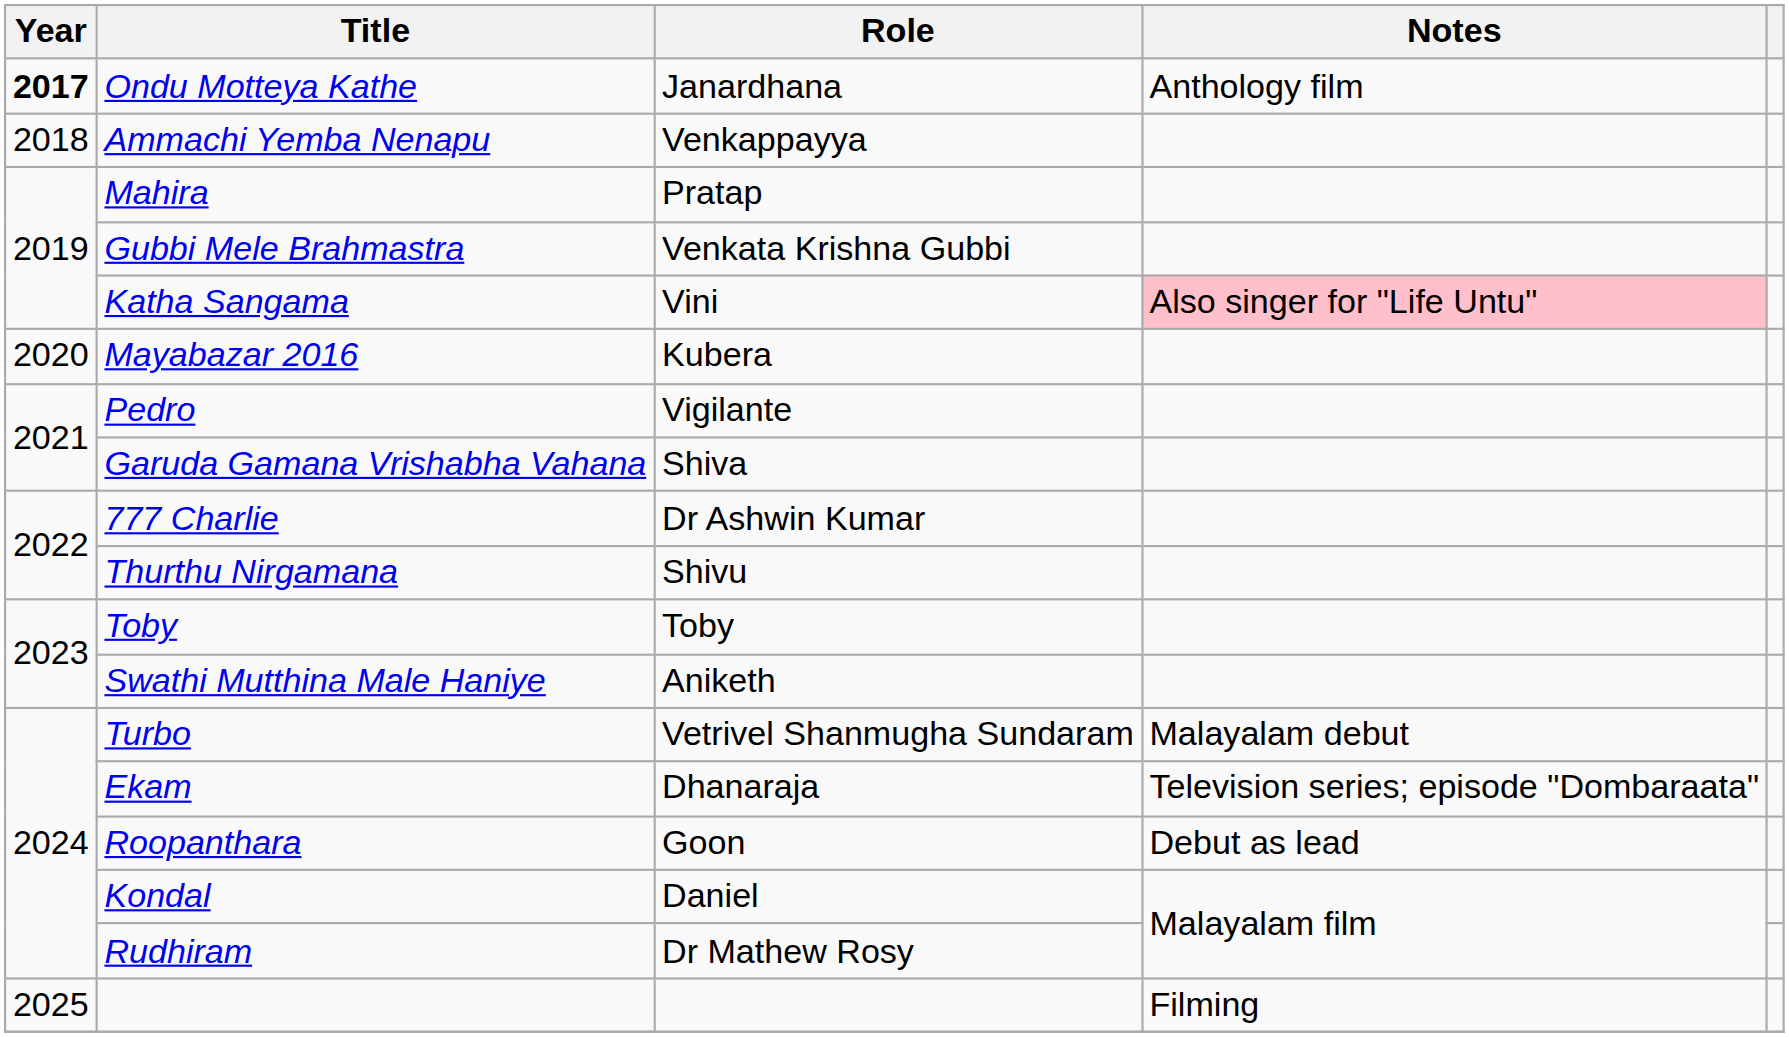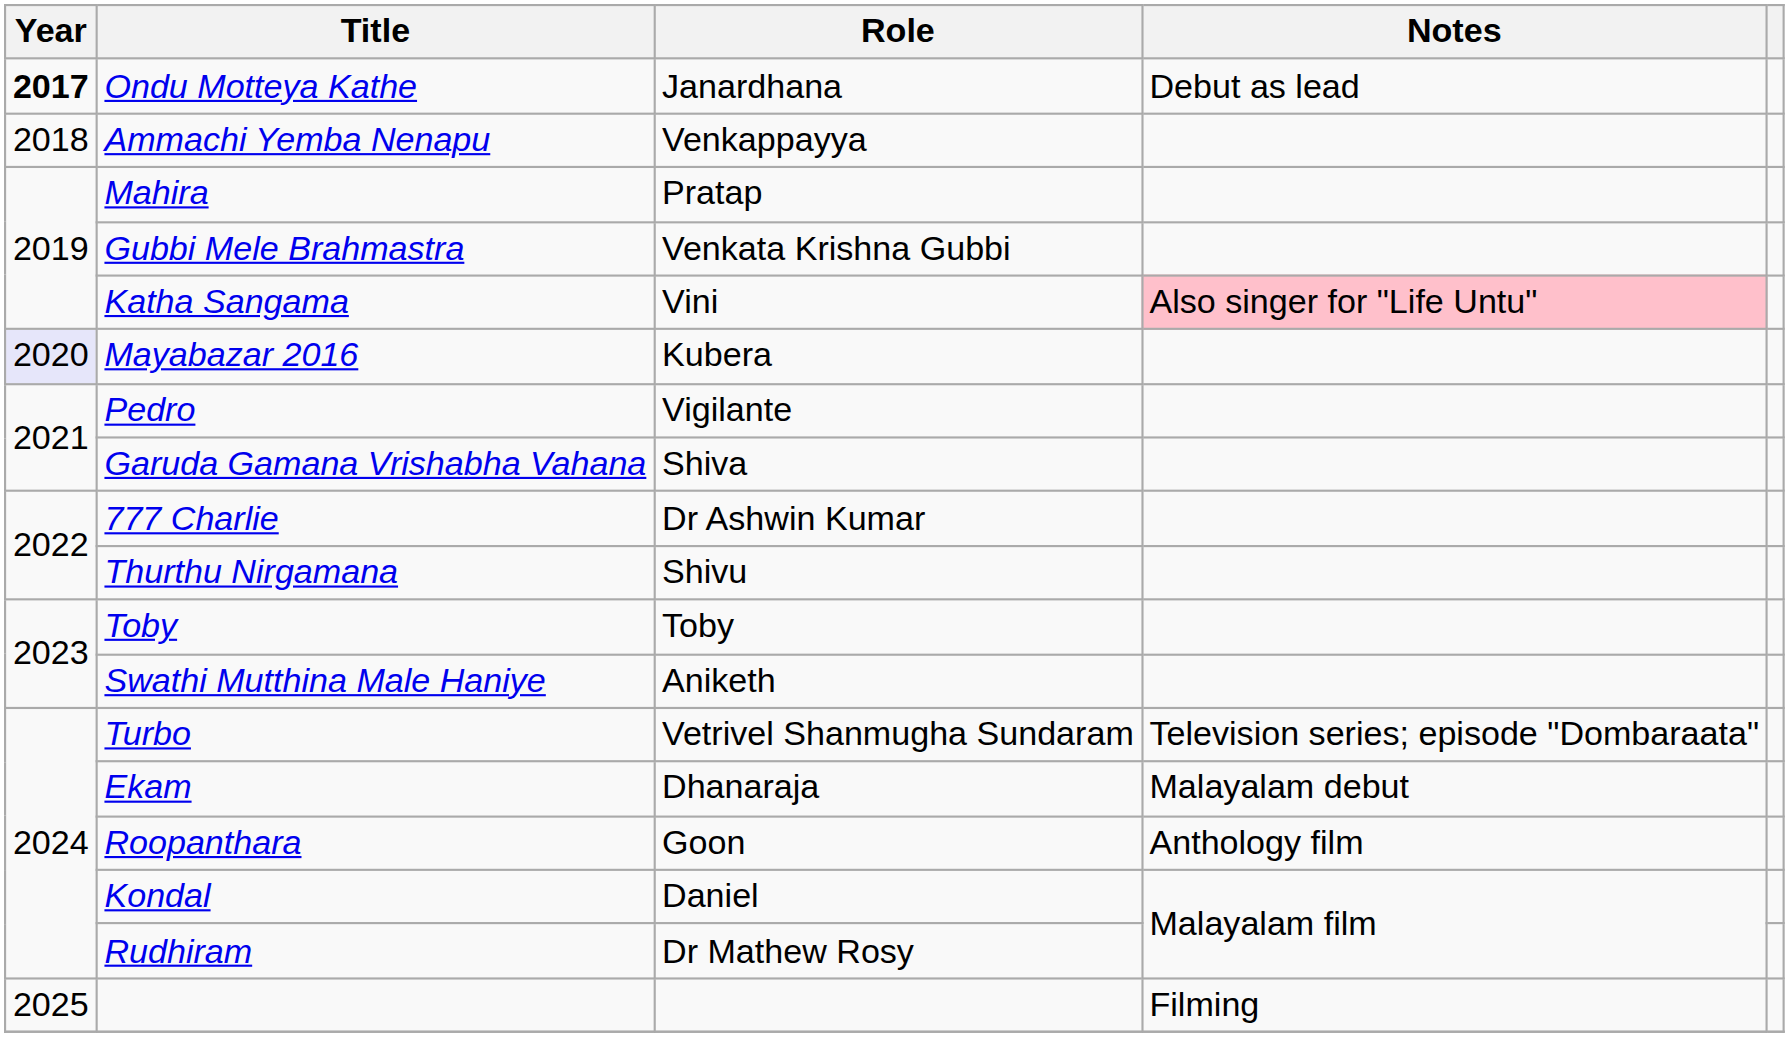Ondu Motteya Kathe | Notes: Anthology film -> Debut as lead
Mayabazar 2016 | Year: no background -> lavender background
Turbo | Notes: Malayalam debut -> Television series; episode "Dombaraata"
Ekam | Notes: Television series; episode "Dombaraata" -> Malayalam debut
Roopanthara | Notes: Debut as lead -> Anthology film
